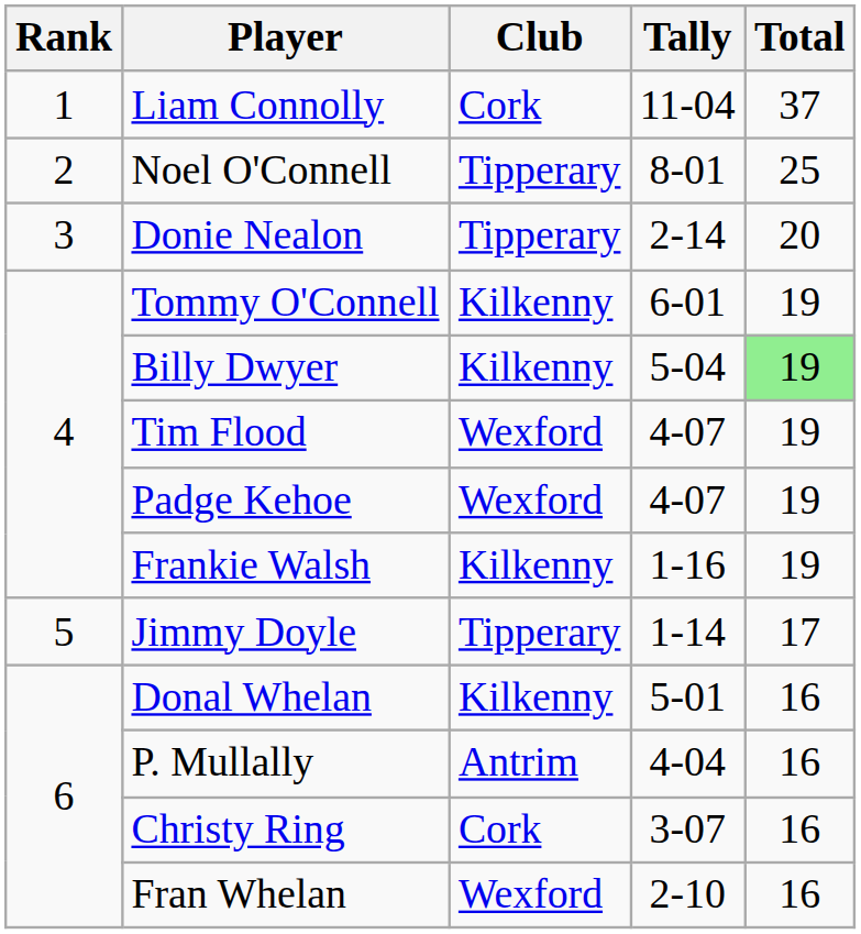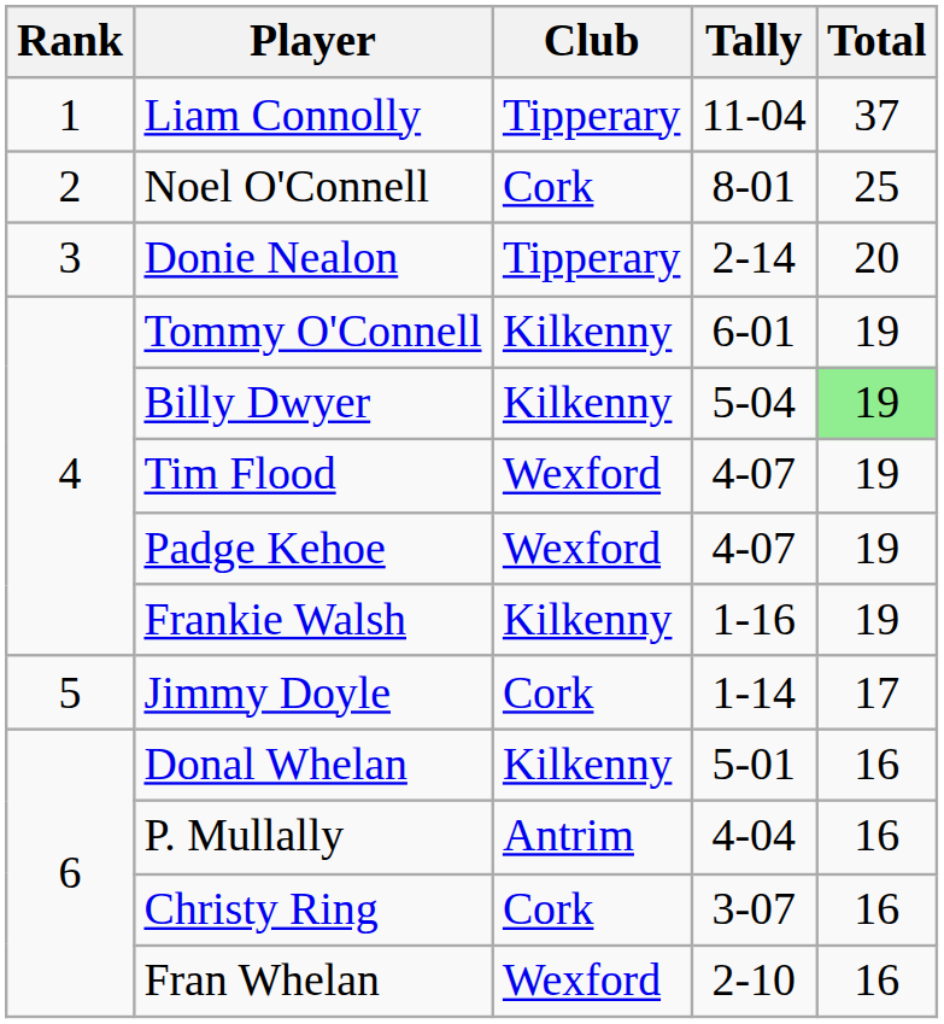Liam Connolly | Club: Cork -> Tipperary
Noel O'Connell | Club: Tipperary -> Cork
Jimmy Doyle | Club: Tipperary -> Cork
